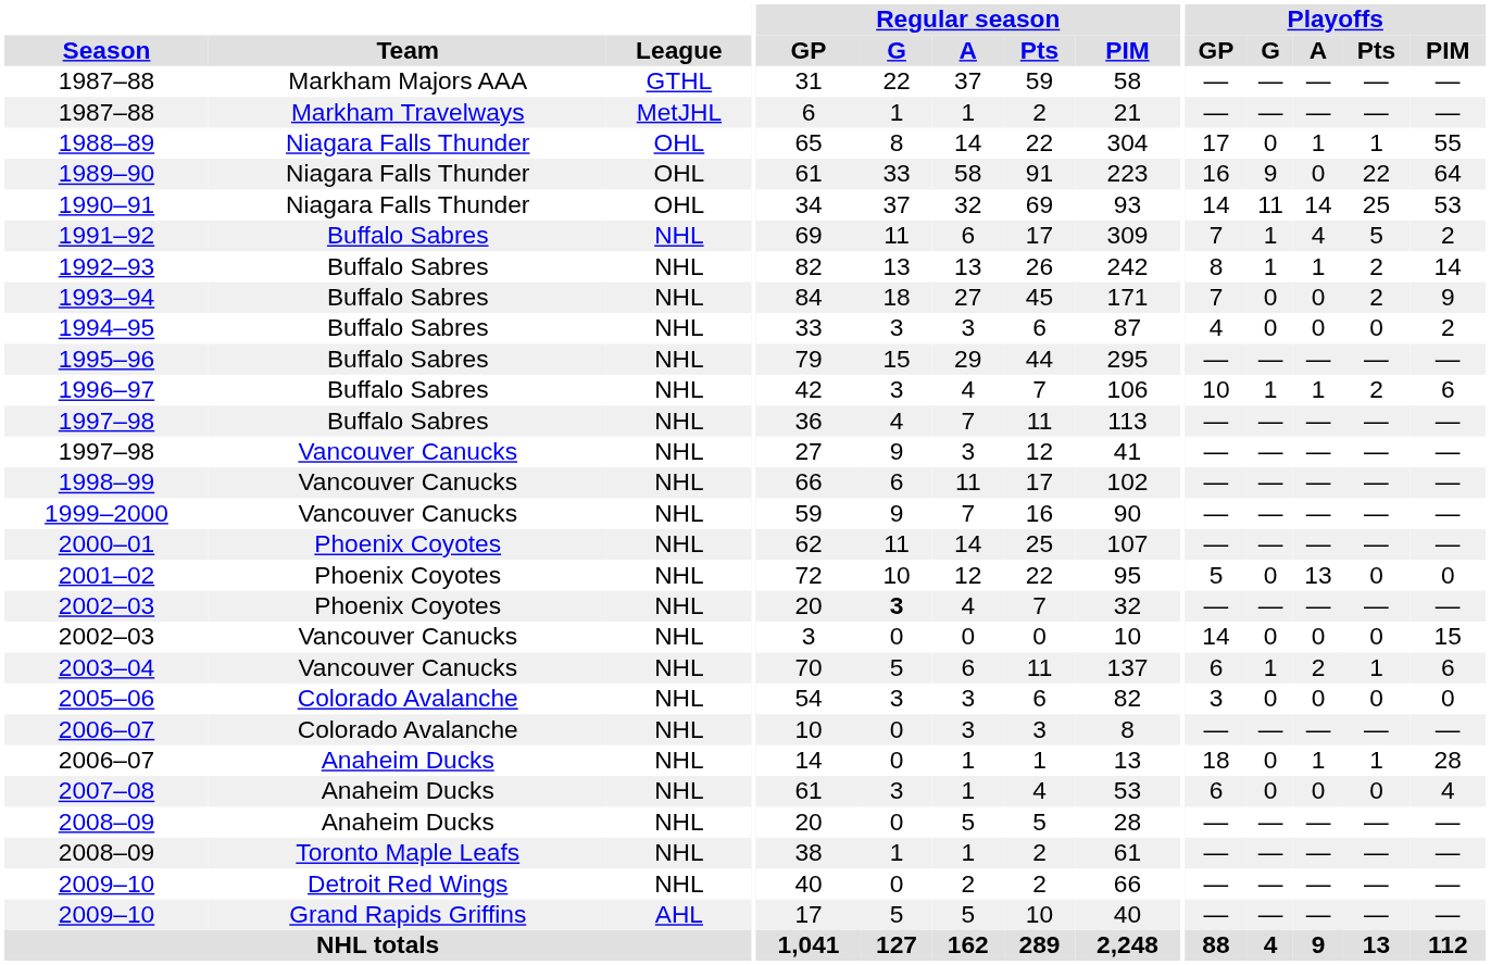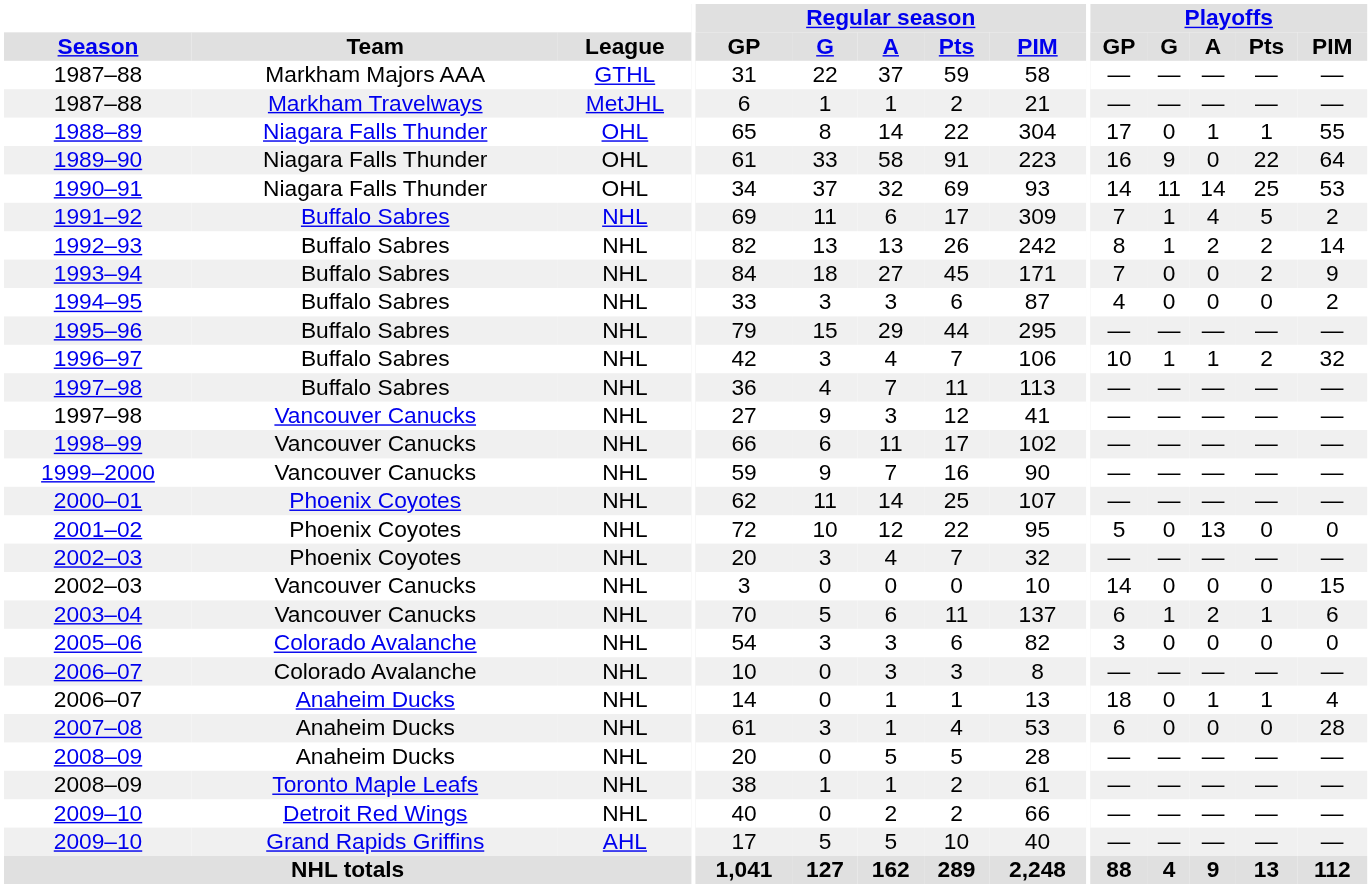1992–93 | Playoffs / A: 1 -> 2
1996–97 | Playoffs / PIM: 6 -> 32
2002–03 / Phoenix Coyotes | Regular season / G: bold -> normal
2006–07 / Anaheim Ducks | Playoffs / PIM: 28 -> 4
2007–08 | Playoffs / PIM: 4 -> 28
